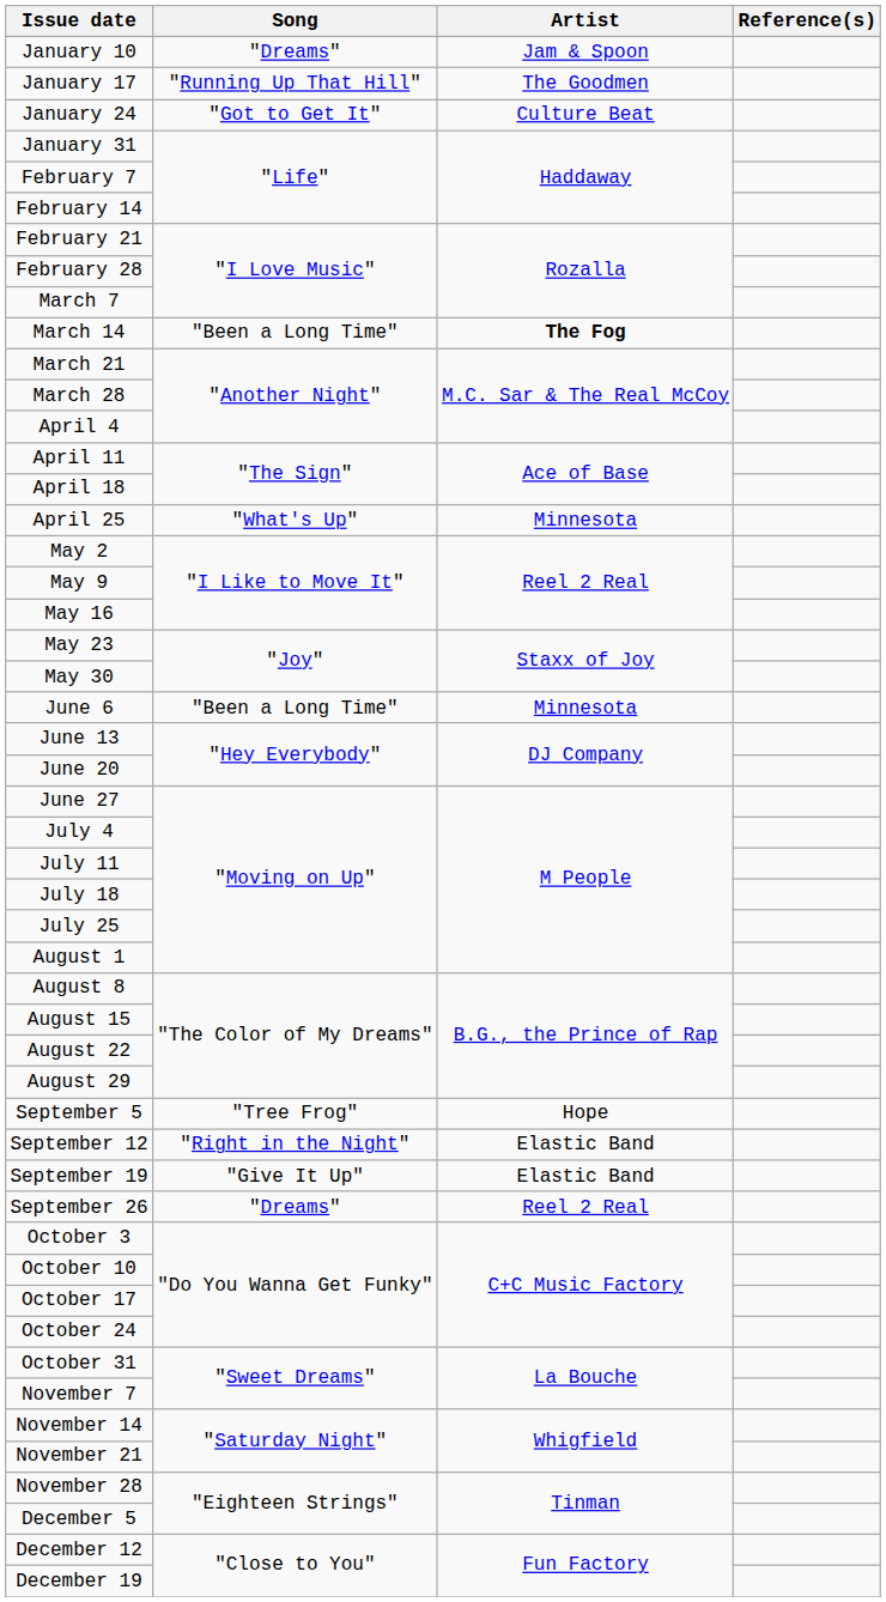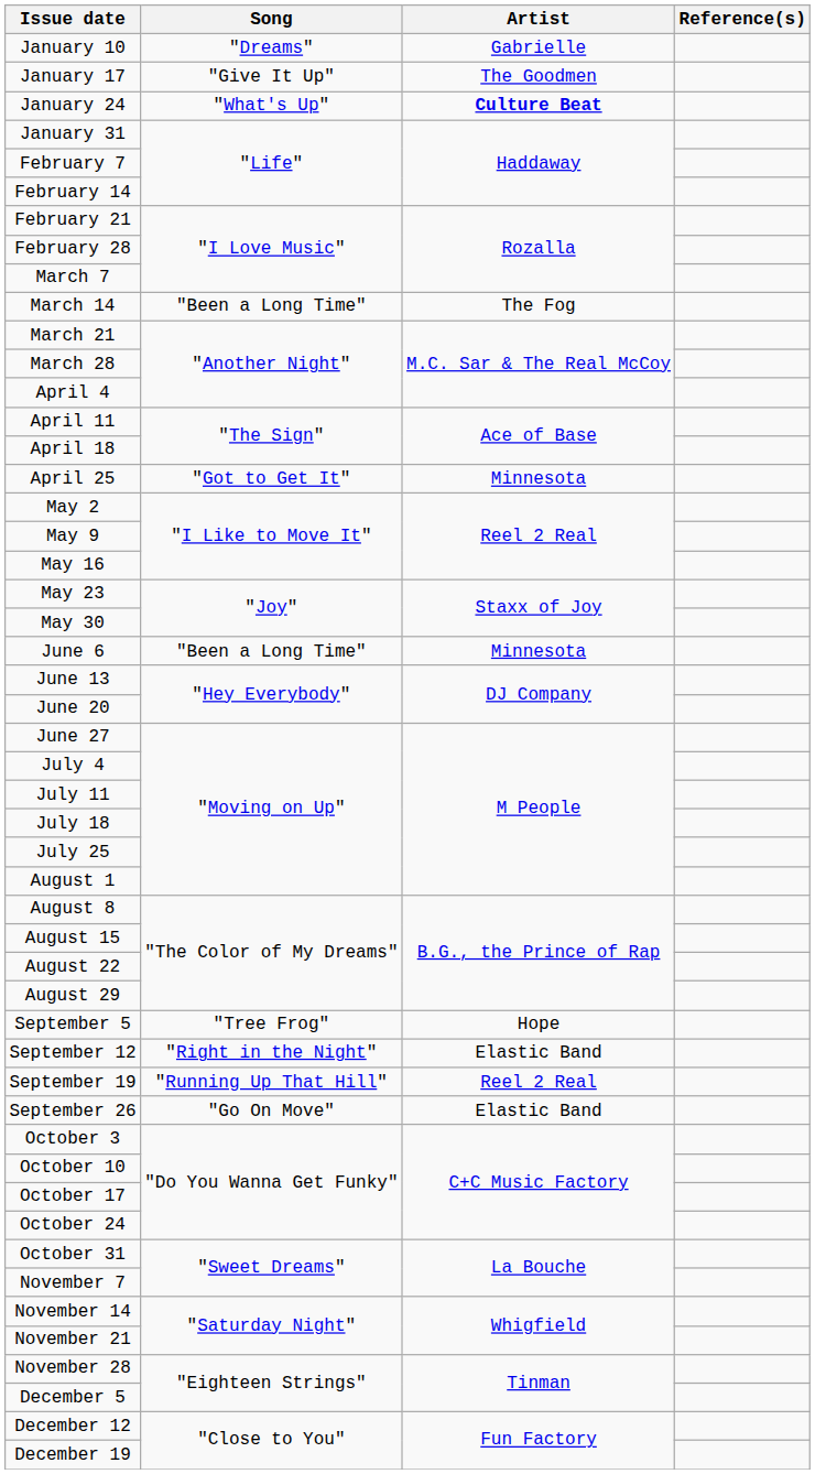January 10 | Artist: Jam & Spoon -> Gabrielle
January 17 | Song: "Running Up That Hill" -> "Give It Up"
January 24 | Song: "Got to Get It" -> "What's Up"
January 24 | Artist: normal -> bold
March 14 | Artist: bold -> normal
April 25 | Song: "What's Up" -> "Got to Get It"
September 19 | Song: "Give It Up" -> "Running Up That Hill"
September 19 | Artist: Elastic Band -> Reel 2 Real
September 26 | Song: "Dreams" -> "Go On Move"
September 26 | Artist: Reel 2 Real -> Elastic Band
